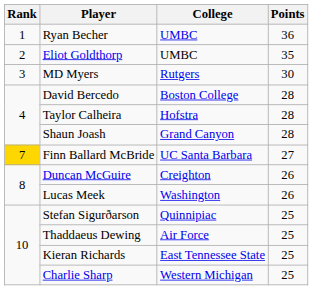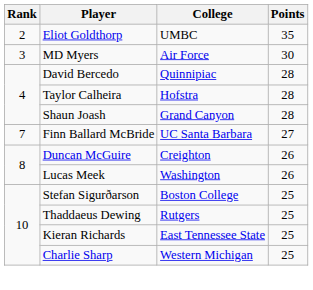- row: 1 | Ryan Becher | UMBC | 36
MD Myers | College: Rutgers -> Air Force
David Bercedo | College: Boston College -> Quinnipiac
Finn Ballard McBride | Rank: gold background -> no background
Stefan Sigurðarson | College: Quinnipiac -> Boston College
Thaddaeus Dewing | College: Air Force -> Rutgers
